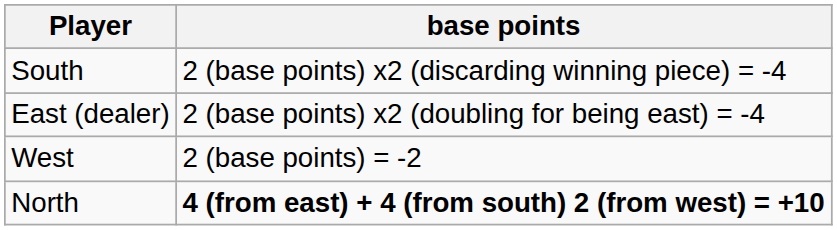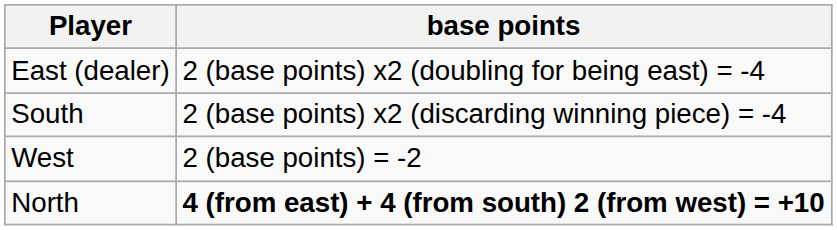rows swapped: East (dealer) <-> South
